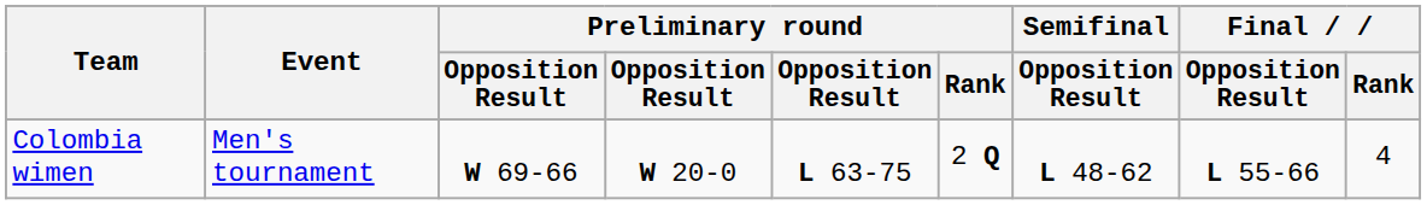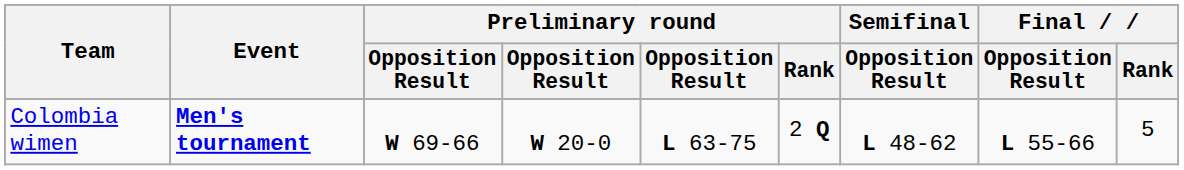Colombia wimen | Event: normal -> bold
Colombia wimen | Final / Rank: 4 -> 5
